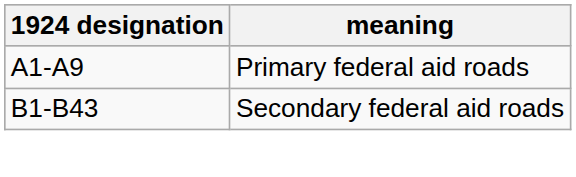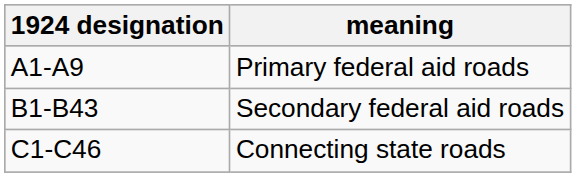+ row: C1-C46 | Connecting state roads
